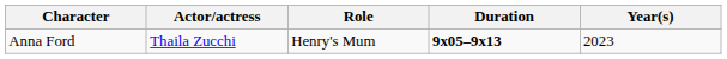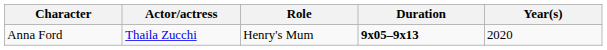Anna Ford | Year(s): 2023 -> 2020
